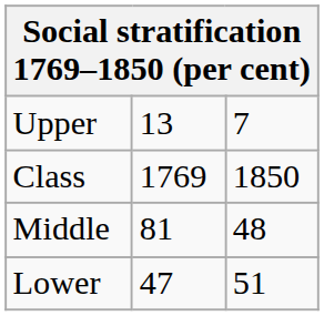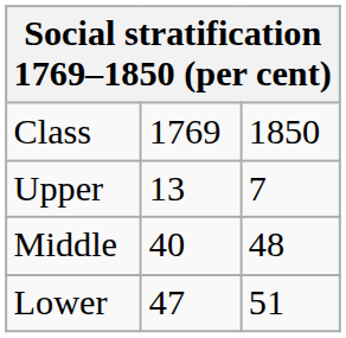rows swapped: Class <-> Upper
Middle | column 2: 81 -> 40
